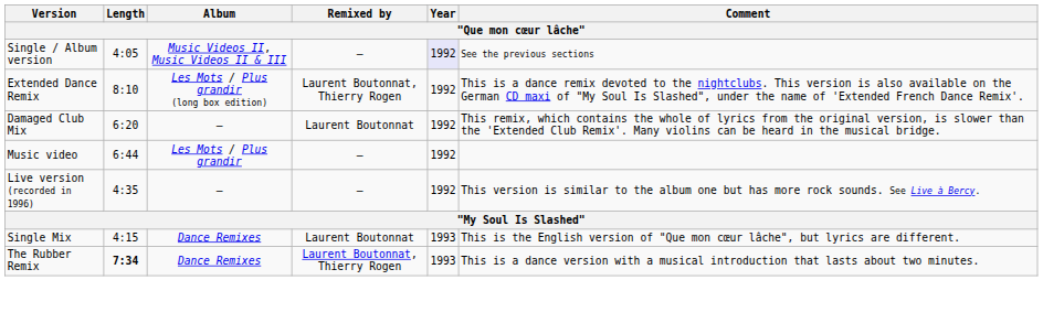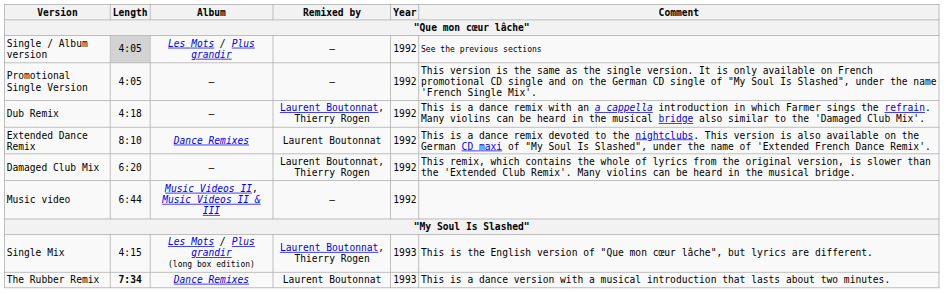Single / Album version | Length: no background -> lightgrey background
Single / Album version | Album: Music Videos II, Music Videos II & III -> Les Mots / Plus grandir
Single / Album version | Year: lavender background -> no background
+ row: Promotional Single Version | 4:05 | — | — | 1992 | This version is the same as the single version. It is only available on French promotional CD single and on the German CD single of "My Soul Is Slashed", under the name 'French Single Mix'.
+ row: Dub Remix | 4:18 | — | Laurent Boutonnat, Thierry Rogen | 1992 | This is a dance remix with an a cappella introduction in which Farmer sings the refrain. Many violins can be heard in the musical bridge also similar to the 'Damaged Club Mix'.
Extended Dance Remix | Album: Les Mots / Plus grandir (long box edition) -> Dance Remixes
Extended Dance Remix | Remixed by: Laurent Boutonnat, Thierry Rogen -> Laurent Boutonnat
Damaged Club Mix | Remixed by: Laurent Boutonnat -> Laurent Boutonnat, Thierry Rogen
Music video | Album: Les Mots / Plus grandir -> Music Videos II, Music Videos II & III
- row: Live version (recorded in 1996) | 4:35 | — | — | 1992 | This version is similar to the album one but has more rock sounds. See Live à Bercy.
Single Mix | Album: Dance Remixes -> Les Mots / Plus grandir (long box edition)
Single Mix | Remixed by: Laurent Boutonnat -> Laurent Boutonnat, Thierry Rogen
The Rubber Remix | Remixed by: Laurent Boutonnat, Thierry Rogen -> Laurent Boutonnat
